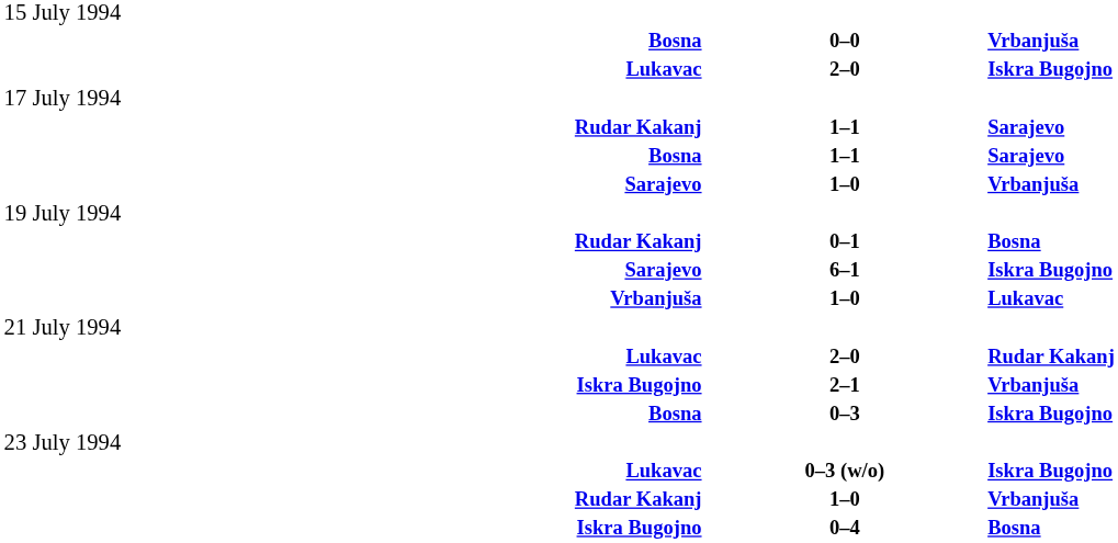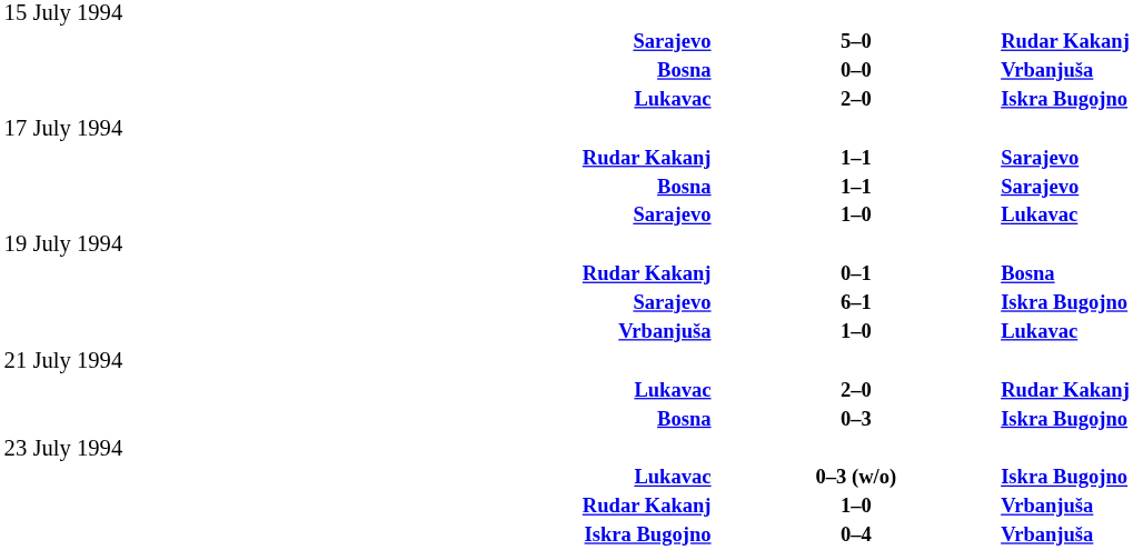+ row: Sarajevo | 5–0 | Rudar Kakanj
Sarajevo / 1–0 | column 3: Vrbanjuša -> Lukavac
- row: Iskra Bugojno | 2–1 | Vrbanjuša
0–4 | column 3: Bosna -> Vrbanjuša
